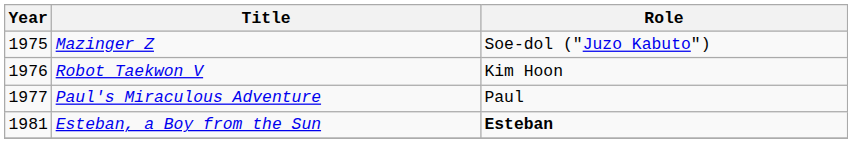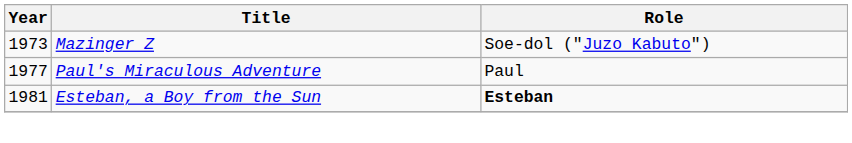Mazinger Z | Year: 1975 -> 1973
- row: 1976 | Robot Taekwon V | Kim Hoon
